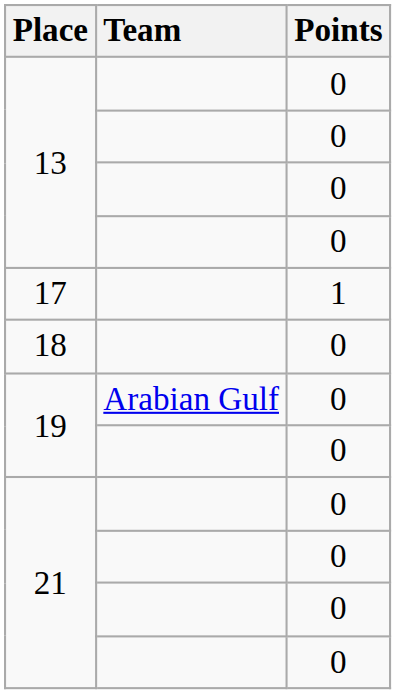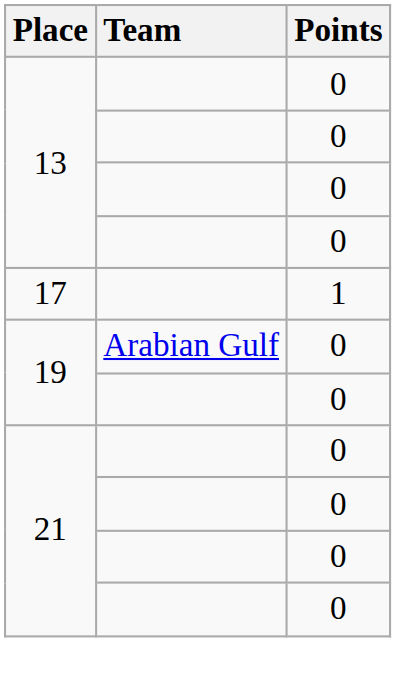- row: 18 | 0
